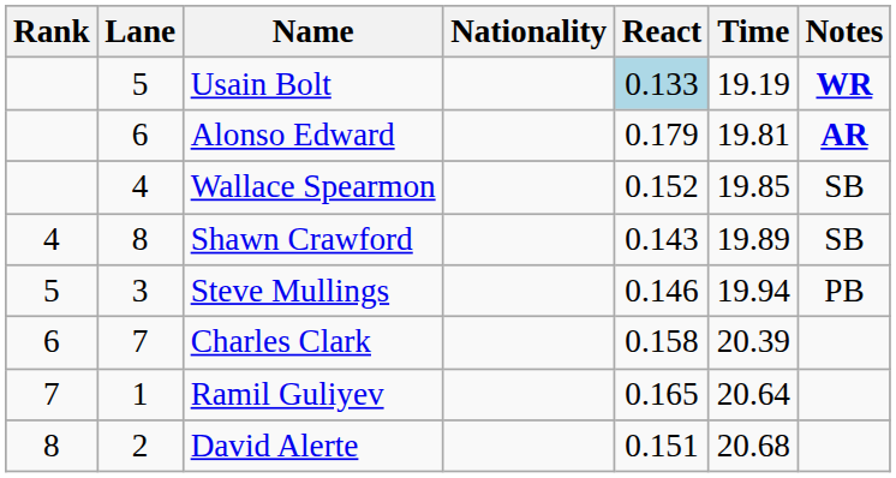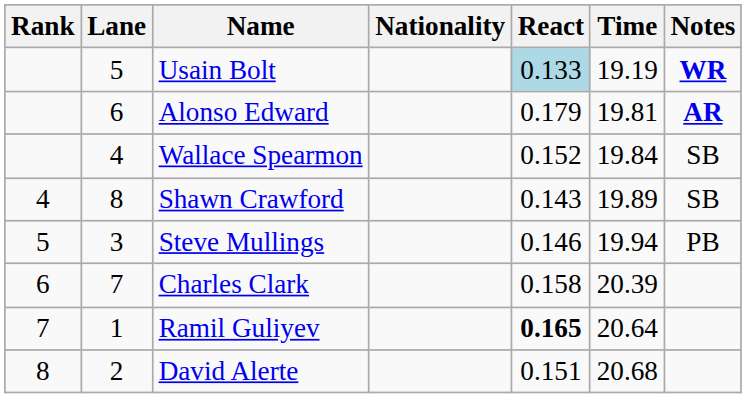Wallace Spearmon | Time: 19.85 -> 19.84
Ramil Guliyev | React: normal -> bold
